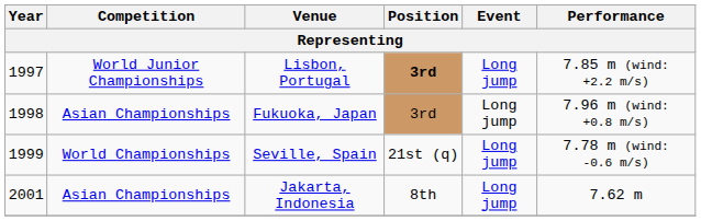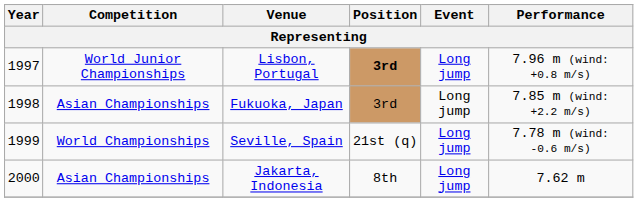Lisbon, Portugal | Performance: 7.85 m (wind: +2.2 m/s) -> 7.96 m (wind: +0.8 m/s)
Fukuoka, Japan | Performance: 7.96 m (wind: +0.8 m/s) -> 7.85 m (wind: +2.2 m/s)
Jakarta, Indonesia | Year: 2001 -> 2000
